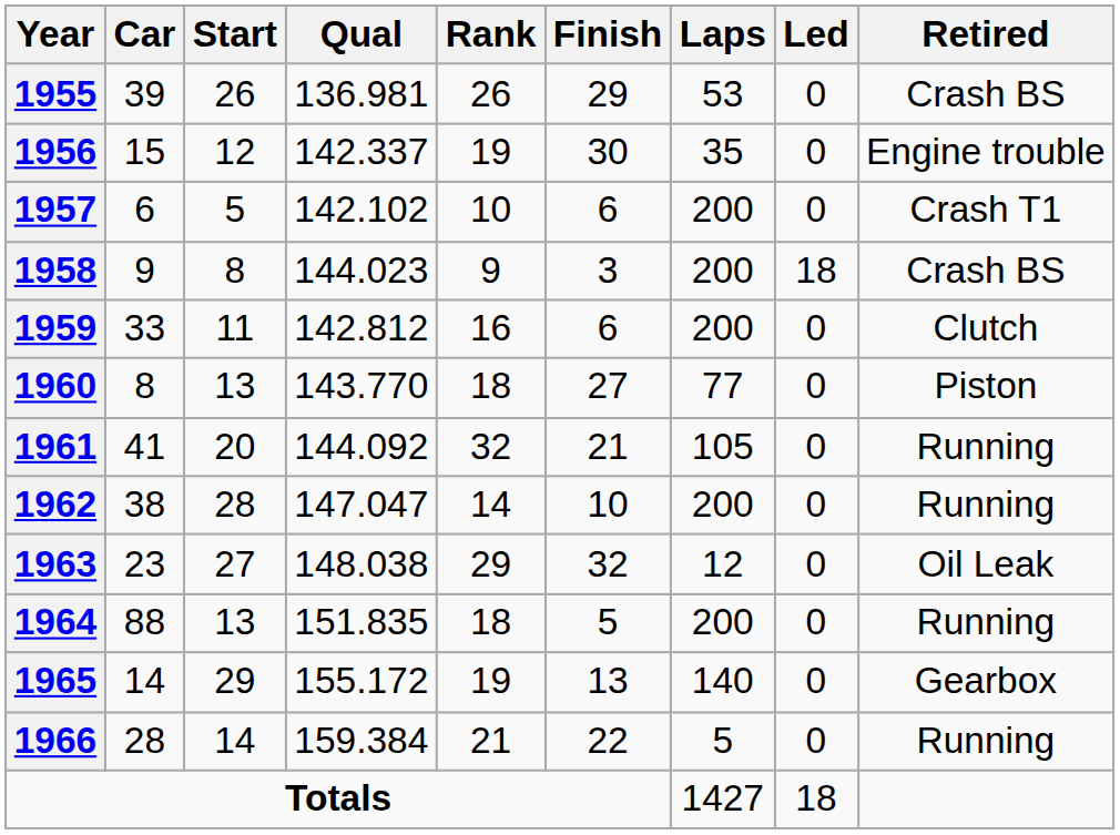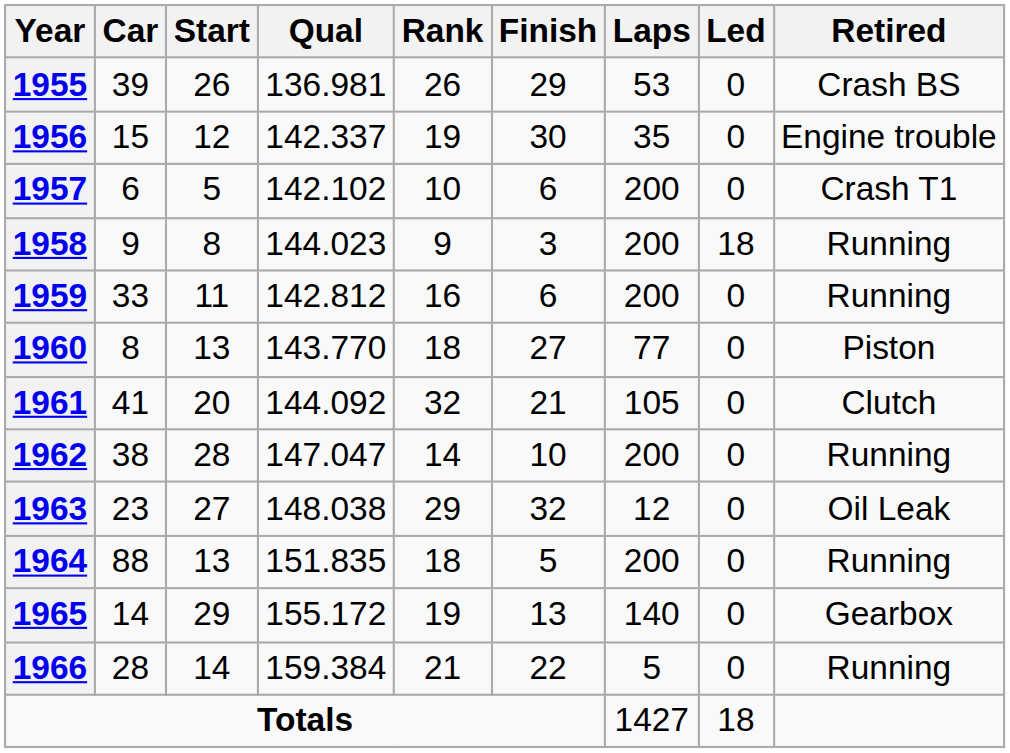1958 | Retired: Crash BS -> Running
1959 | Retired: Clutch -> Running
1961 | Retired: Running -> Clutch
